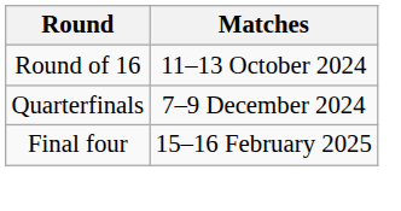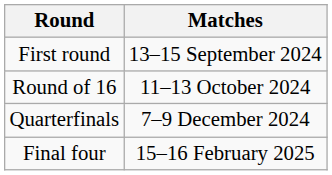+ row: First round | 13–15 September 2024
